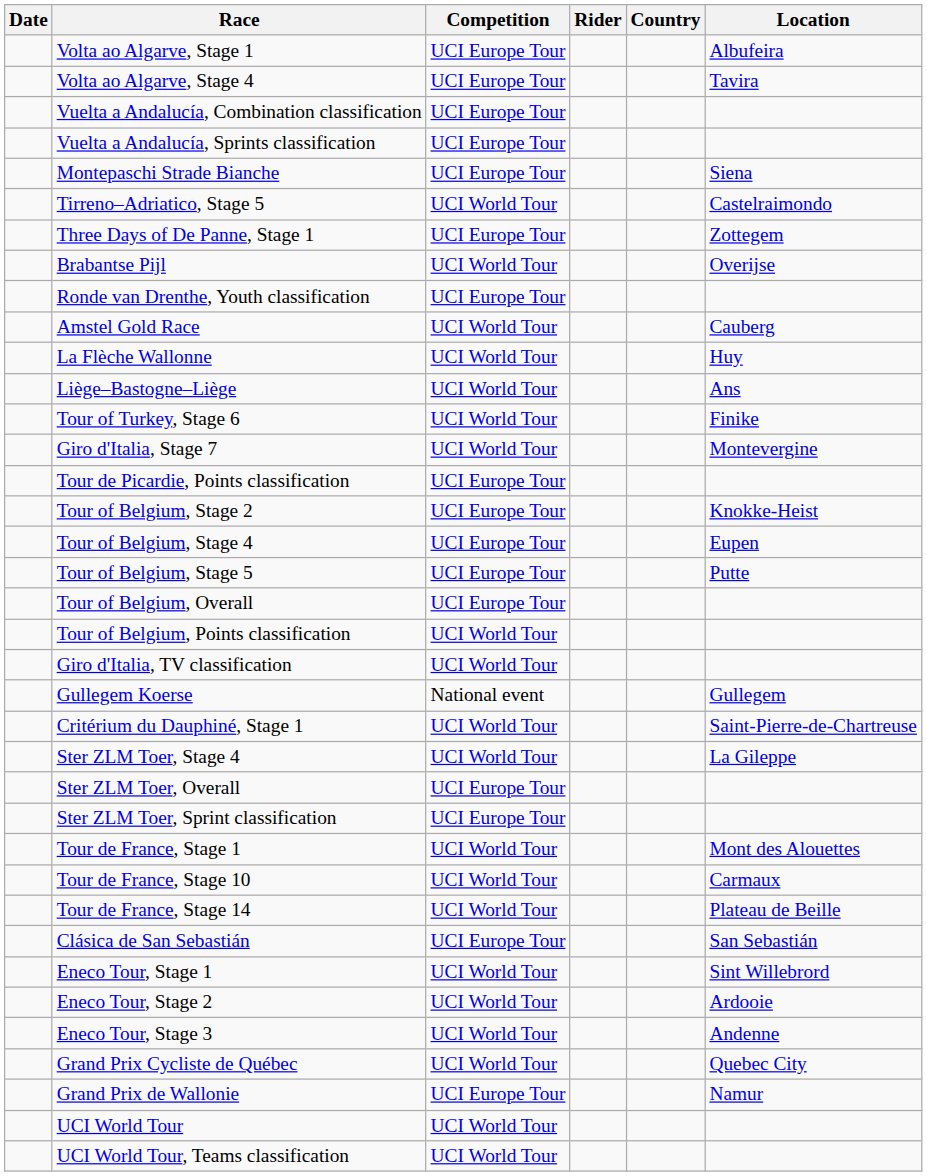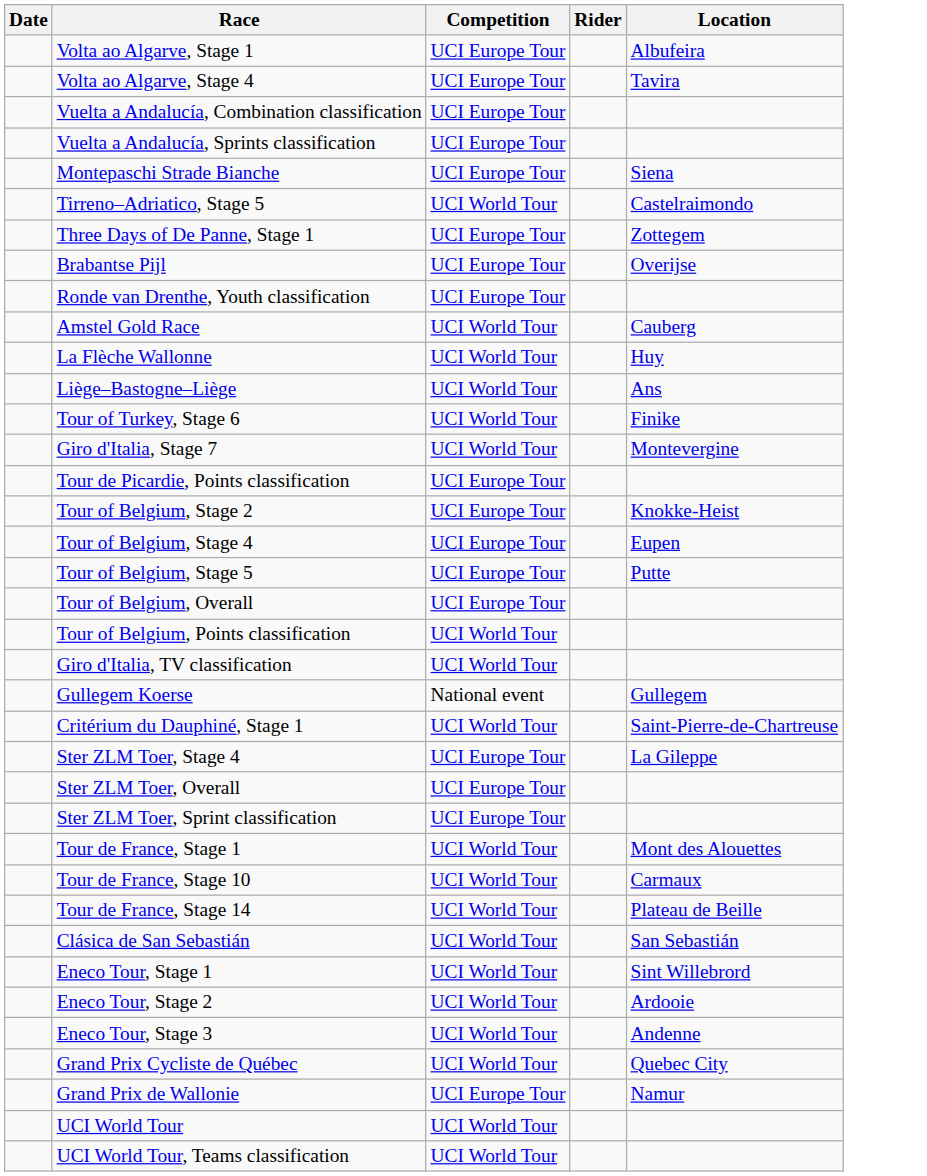- column: Country
Brabantse Pijl | Competition: UCI World Tour -> UCI Europe Tour
Ster ZLM Toer, Stage 4 | Competition: UCI World Tour -> UCI Europe Tour
Clásica de San Sebastián | Competition: UCI Europe Tour -> UCI World Tour
